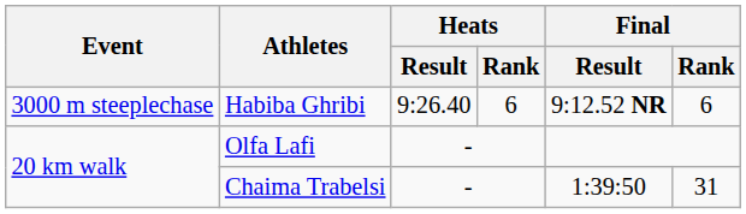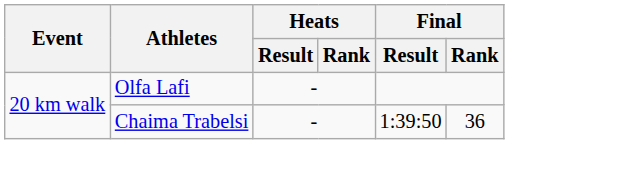- row: 3000 m steeplechase | Habiba Ghribi | 9:26.40 | 6 | 9:12.52 NR | 6
Chaima Trabelsi | Final / Rank: 31 -> 36
